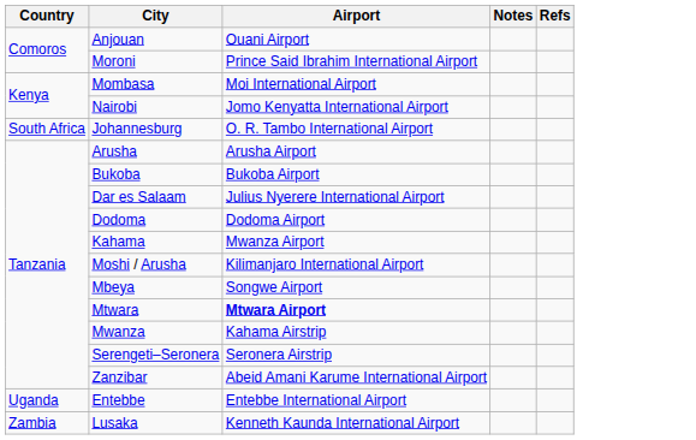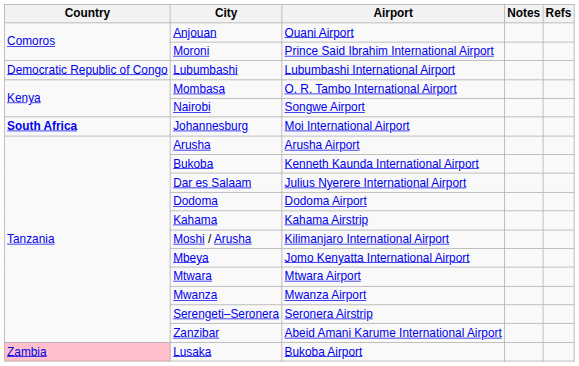+ row: Democratic Republic of Congo | Lubumbashi | Lubumbashi International Airport
Mombasa | Airport: Moi International Airport -> O. R. Tambo International Airport
Nairobi | Airport: Jomo Kenyatta International Airport -> Songwe Airport
Johannesburg | Country: normal -> bold
Johannesburg | Airport: O. R. Tambo International Airport -> Moi International Airport
Bukoba | Airport: Bukoba Airport -> Kenneth Kaunda International Airport
Kahama | Airport: Mwanza Airport -> Kahama Airstrip
Mbeya | Airport: Songwe Airport -> Jomo Kenyatta International Airport
Mtwara | Airport: bold -> normal
Mwanza | Airport: Kahama Airstrip -> Mwanza Airport
- row: Uganda | Entebbe | Entebbe International Airport
Lusaka | Country: no background -> pink background
Lusaka | Airport: Kenneth Kaunda International Airport -> Bukoba Airport
